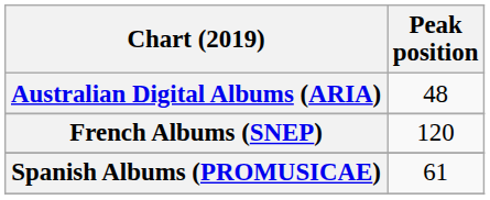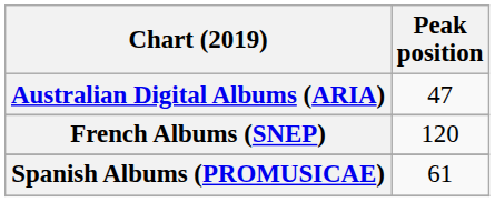Australian Digital Albums (ARIA) | Peak position: 48 -> 47
